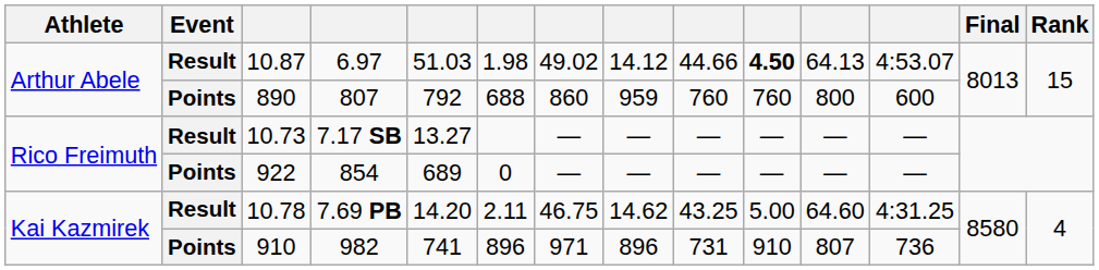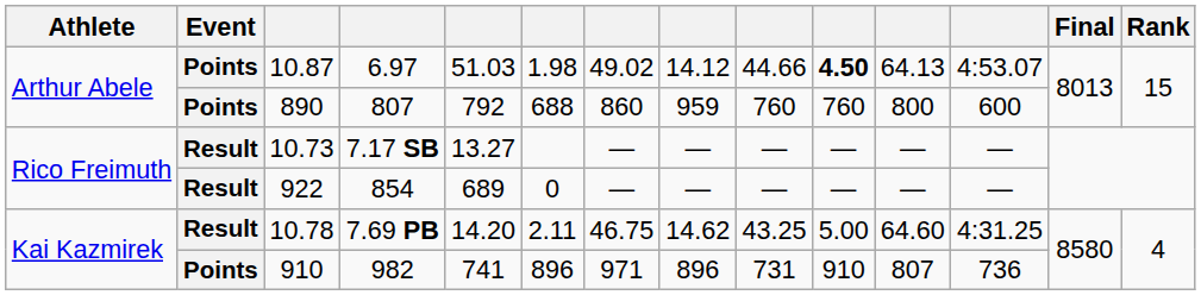10.87 | Event: Result -> Points
922 | Event: Points -> Result
